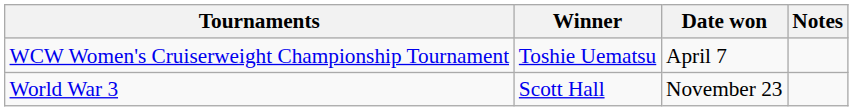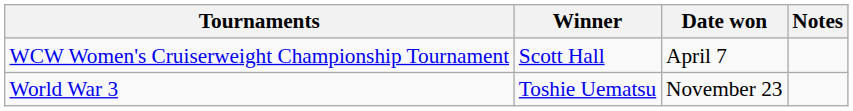WCW Women's Cruiserweight Championship Tournament | Winner: Toshie Uematsu -> Scott Hall
World War 3 | Winner: Scott Hall -> Toshie Uematsu
